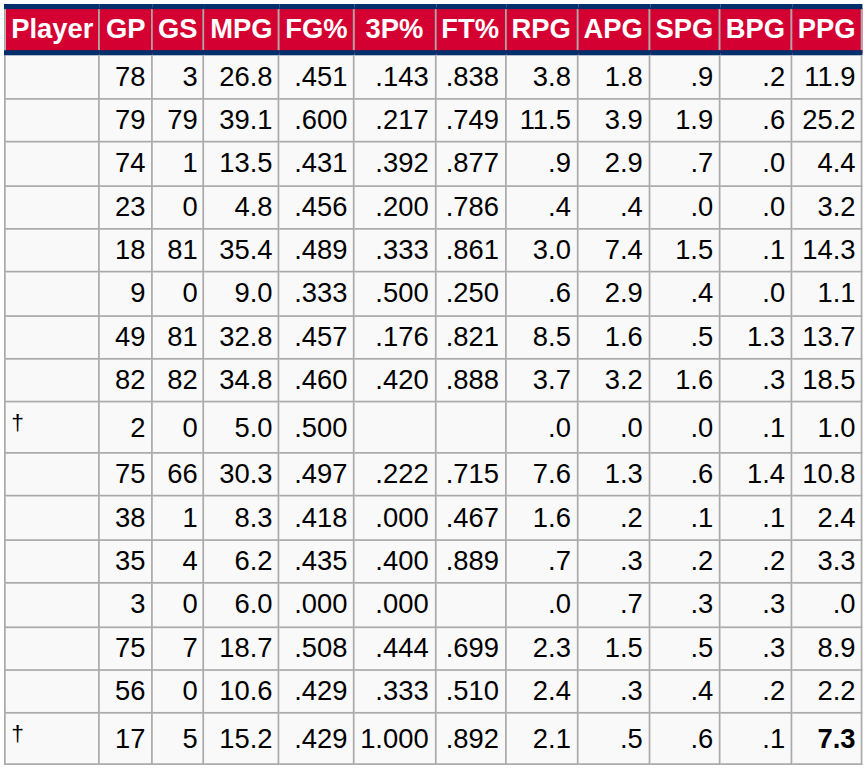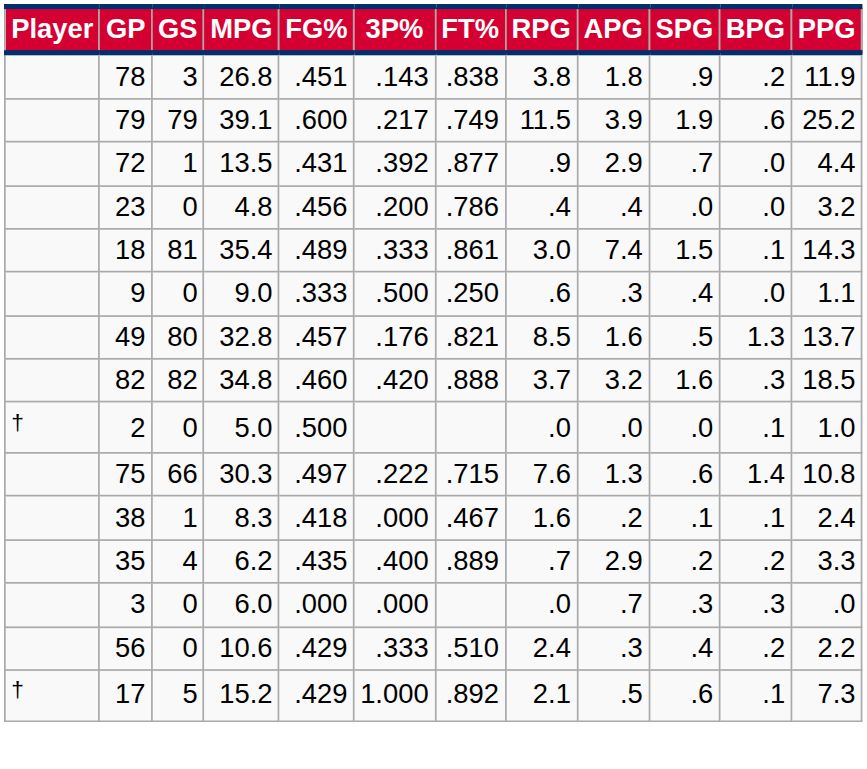13.5 | GP: 74 -> 72
9.0 | APG: 2.9 -> .3
32.8 | GS: 81 -> 80
6.2 | APG: .3 -> 2.9
- row: 75 | 7 | 18.7 | .508 | .444 | .699 | 2.3 | 1.5 | .5 | .3 | 8.9
15.2 | PPG: bold -> normal
